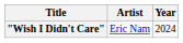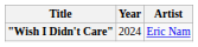columns swapped: Year <-> Artist
